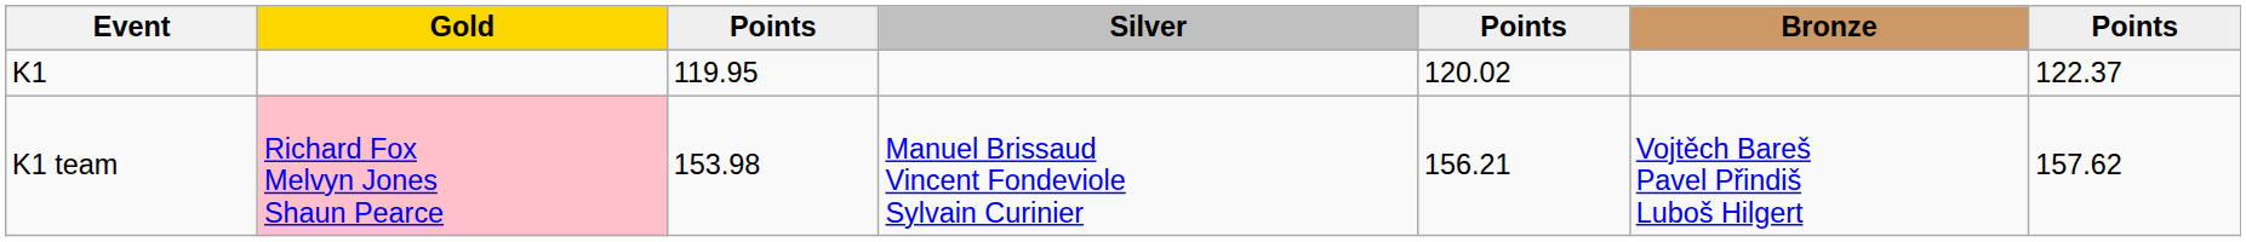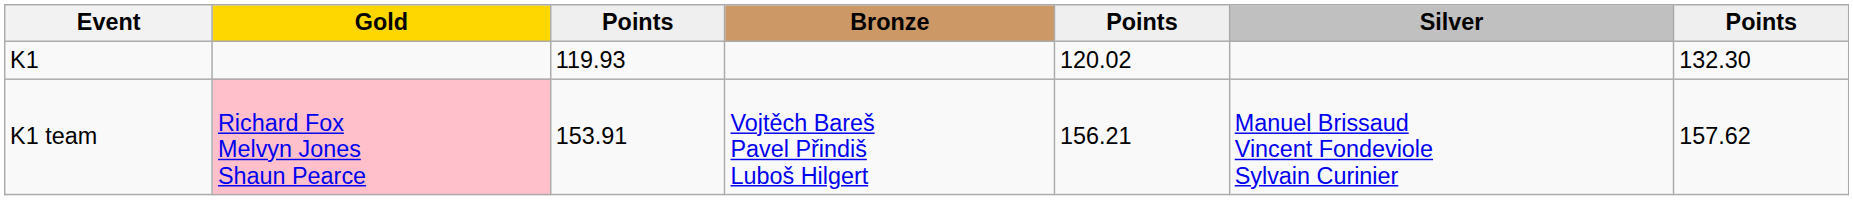columns swapped: Silver <-> Bronze
K1 | column 3: 119.95 -> 119.93
K1 | column 7: 122.37 -> 132.30
K1 team | column 3: 153.98 -> 153.91
